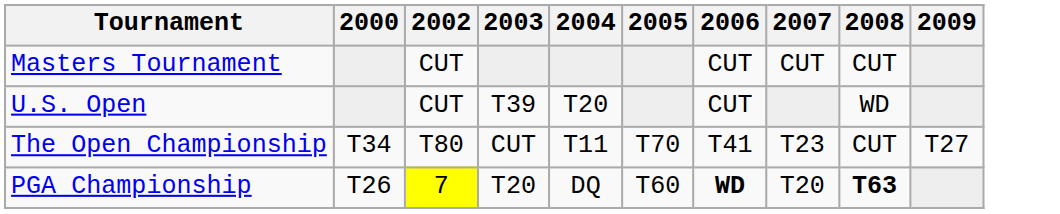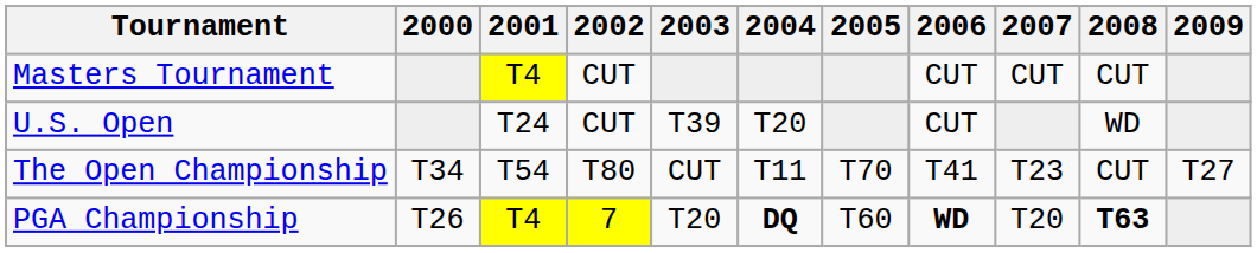+ column: 2001 | T4 | T24 | T54 | T4
PGA Championship | 2004: normal -> bold
